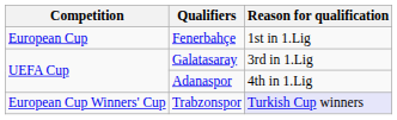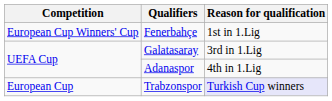Fenerbahçe | Competition: European Cup -> European Cup Winners' Cup
Trabzonspor | Competition: European Cup Winners' Cup -> European Cup
